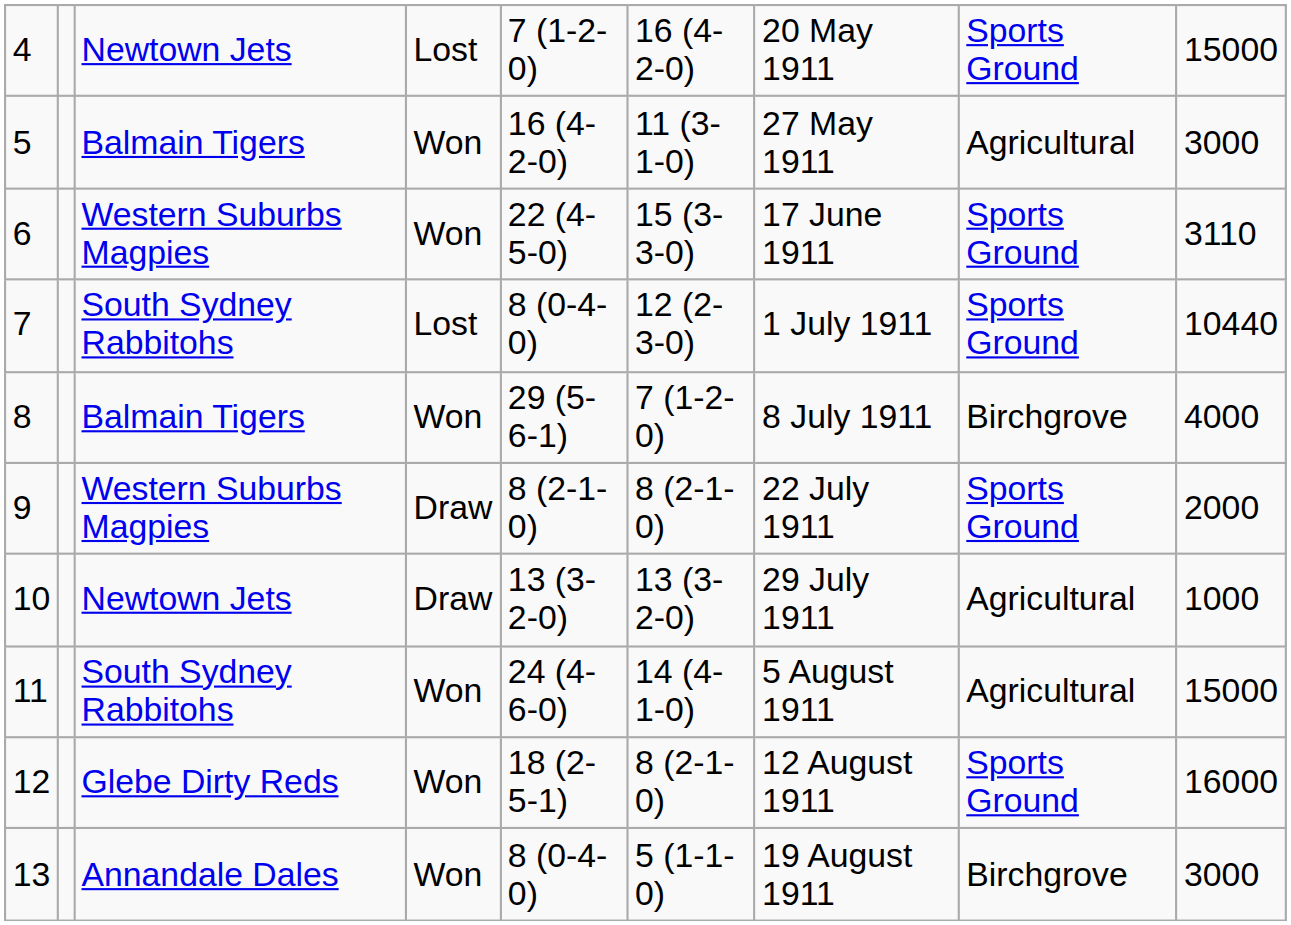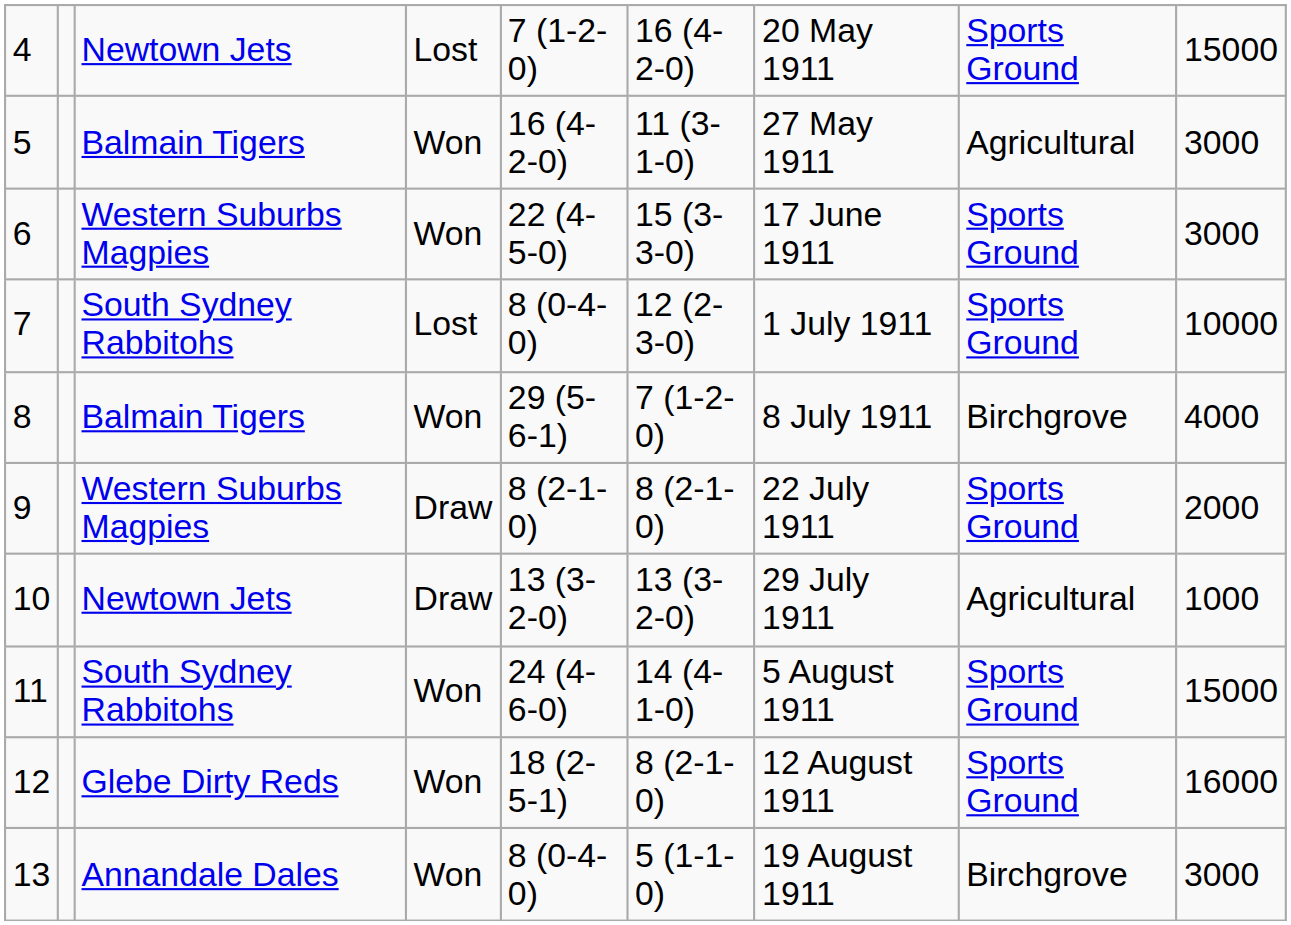6 | column 9: 3110 -> 3000
7 | column 9: 10440 -> 10000
11 | column 8: Agricultural -> Sports Ground
